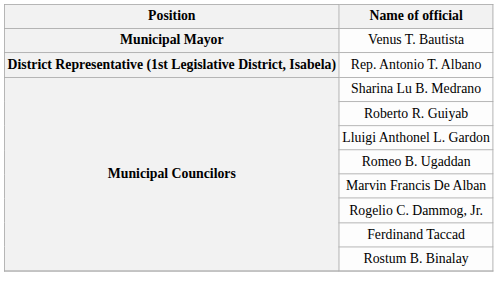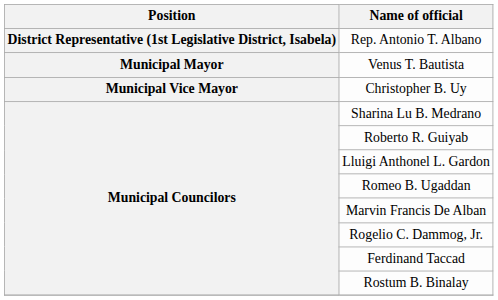rows swapped: Rep. Antonio T. Albano <-> Venus T. Bautista
+ row: Municipal Vice Mayor | Christopher B. Uy
